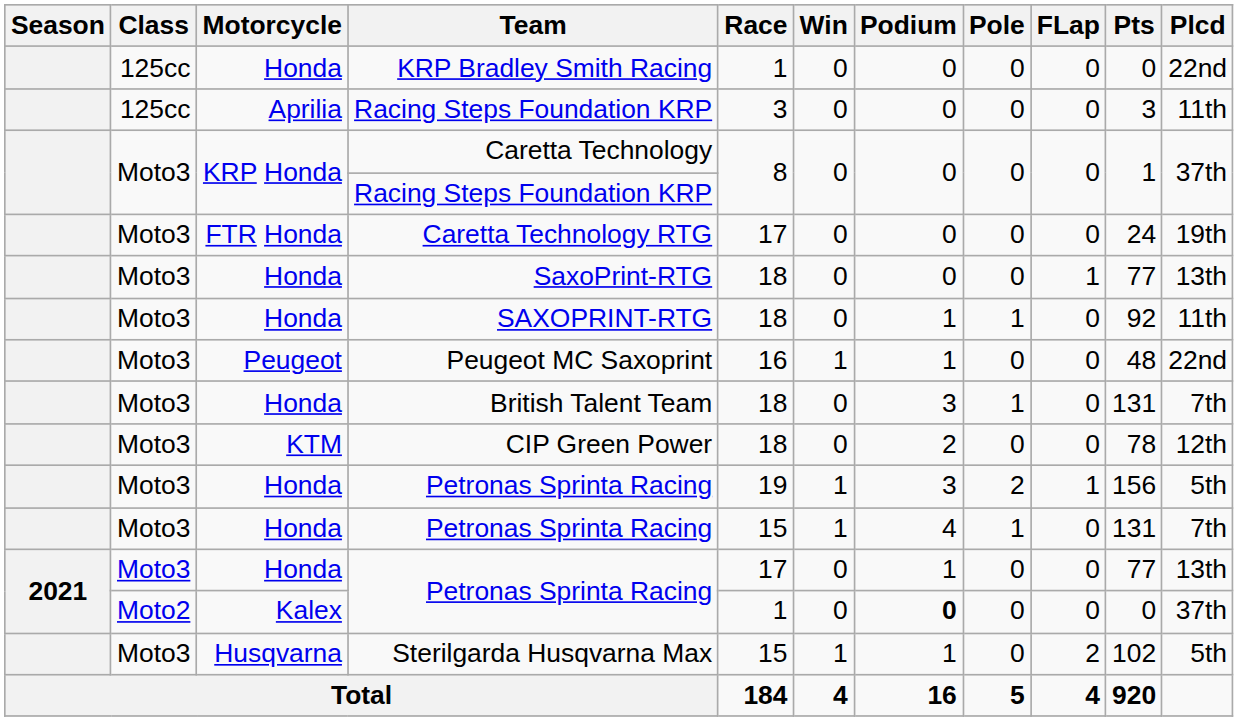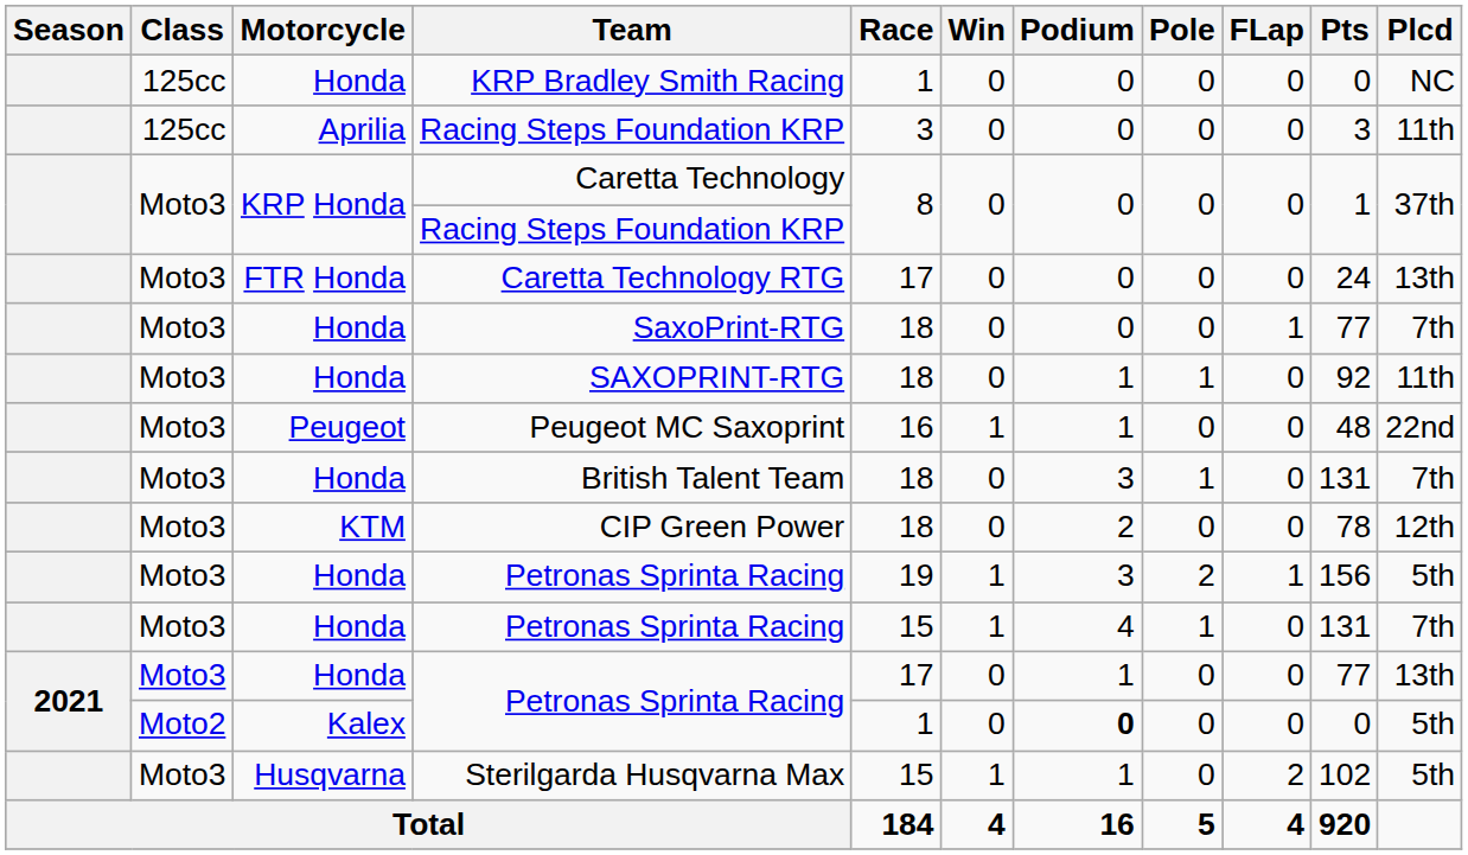KRP Bradley Smith Racing | Plcd: 22nd -> NC
Caretta Technology RTG | Plcd: 19th -> 13th
SaxoPrint-RTG | Plcd: 13th -> 7th
Kalex / Petronas Sprinta Racing | Plcd: 37th -> 5th
